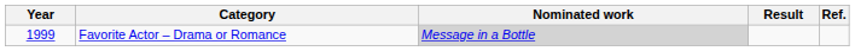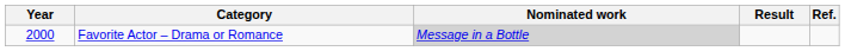Favorite Actor – Drama or Romance | Year: 1999 -> 2000
